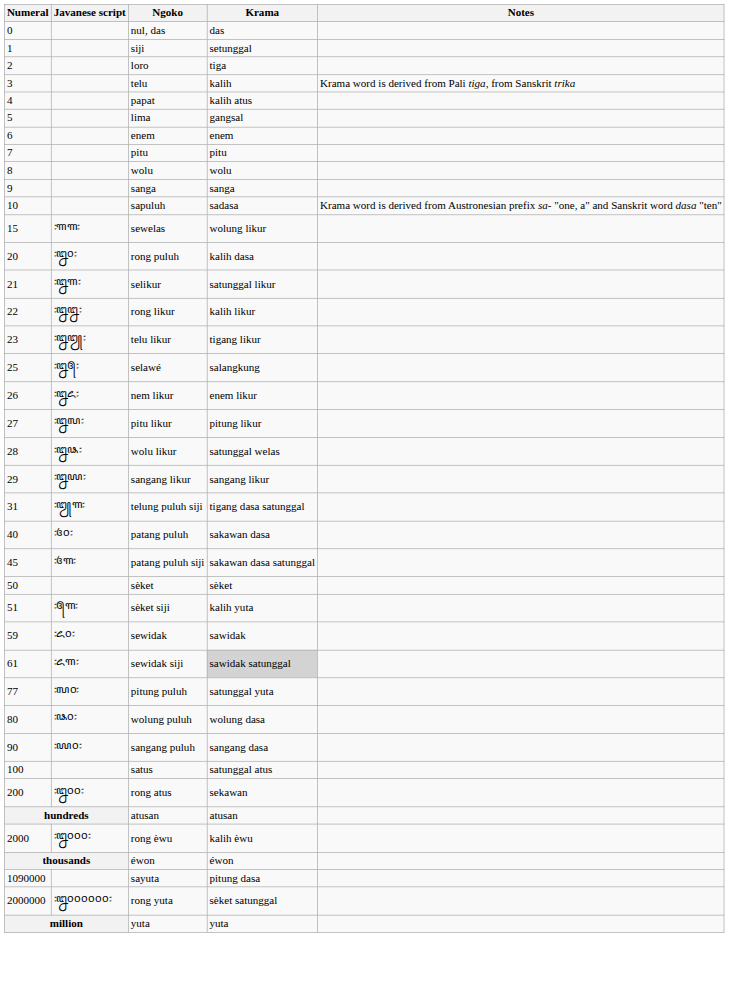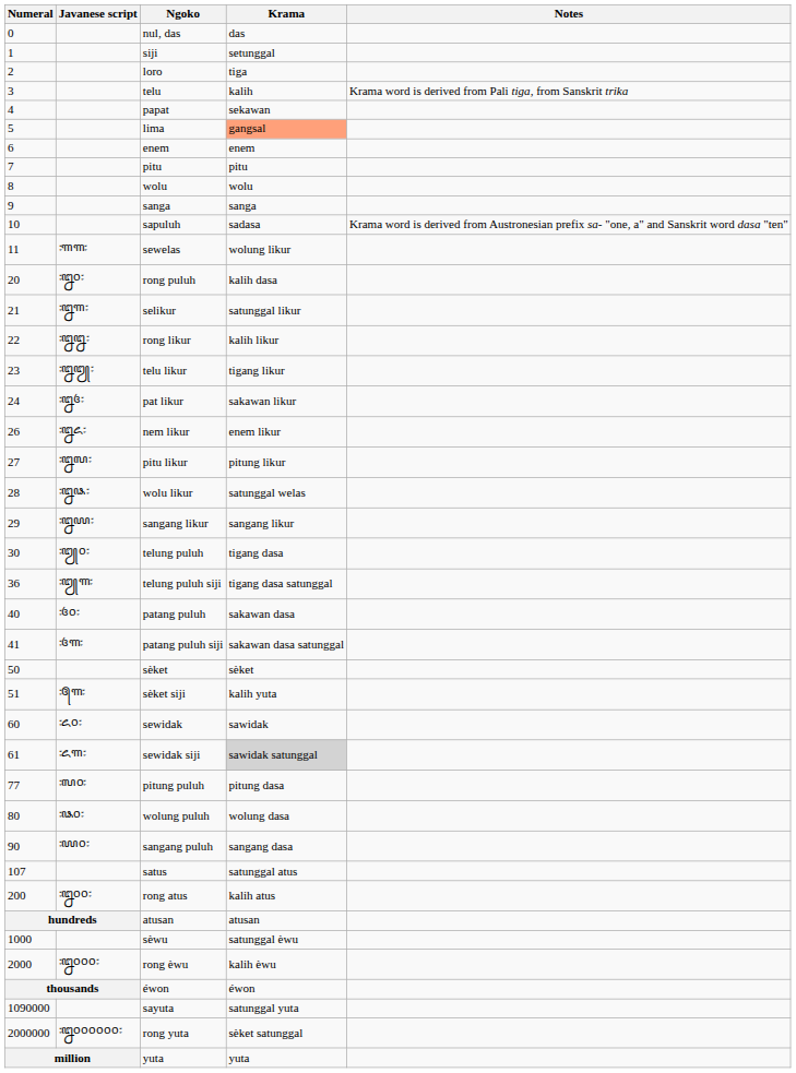papat | Krama: kalih atus -> sekawan
lima | Krama: no background -> lightsalmon background
sewelas | Numeral: 15 -> 11
+ row: 24 | ꧇꧒꧔꧇ | pat likur | sakawan likur
- row: 25 | ꧇꧒꧕꧇ | selawé | salangkung
+ row: 30 | ꧇꧓꧐꧇ | telung puluh | tigang dasa
telung puluh siji | Numeral: 31 -> 36
patang puluh siji | Numeral: 45 -> 41
sewidak | Numeral: 59 -> 60
pitung puluh | Krama: satunggal yuta -> pitung dasa
satus | Numeral: 100 -> 107
rong atus | Krama: sekawan -> kalih atus
+ row: 1000 | sèwu | satunggal èwu
sayuta | Krama: pitung dasa -> satunggal yuta
